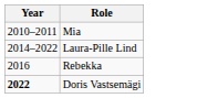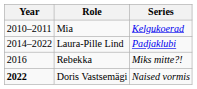+ column: Series | Kelgukoerad | Padjaklubi | Miks mitte?! | Naised vormis
